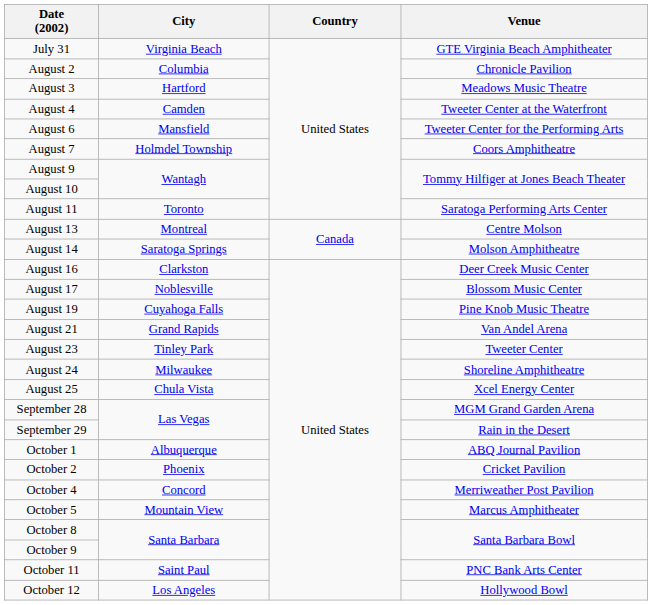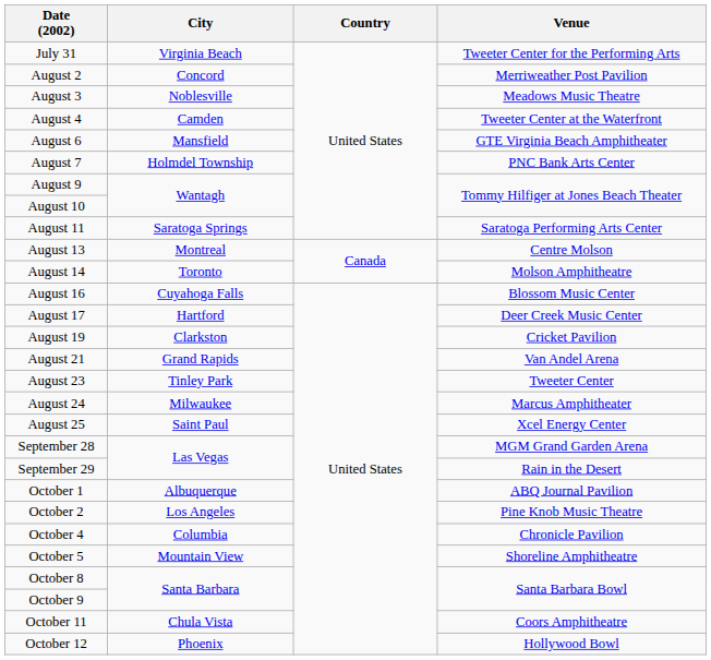July 31 | Venue: GTE Virginia Beach Amphitheater -> Tweeter Center for the Performing Arts
August 2 | City: Columbia -> Concord
August 2 | Venue: Chronicle Pavilion -> Merriweather Post Pavilion
August 3 | City: Hartford -> Noblesville
August 6 | Venue: Tweeter Center for the Performing Arts -> GTE Virginia Beach Amphitheater
August 7 | Venue: Coors Amphitheatre -> PNC Bank Arts Center
August 11 | City: Toronto -> Saratoga Springs
August 14 | City: Saratoga Springs -> Toronto
August 16 | City: Clarkston -> Cuyahoga Falls
August 16 | Venue: Deer Creek Music Center -> Blossom Music Center
August 17 | City: Noblesville -> Hartford
August 17 | Venue: Blossom Music Center -> Deer Creek Music Center
August 19 | City: Cuyahoga Falls -> Clarkston
August 19 | Venue: Pine Knob Music Theatre -> Cricket Pavilion
August 24 | Venue: Shoreline Amphitheatre -> Marcus Amphitheater
August 25 | City: Chula Vista -> Saint Paul
October 2 | City: Phoenix -> Los Angeles
October 2 | Venue: Cricket Pavilion -> Pine Knob Music Theatre
October 4 | City: Concord -> Columbia
October 4 | Venue: Merriweather Post Pavilion -> Chronicle Pavilion
October 5 | Venue: Marcus Amphitheater -> Shoreline Amphitheatre
October 11 | City: Saint Paul -> Chula Vista
October 11 | Venue: PNC Bank Arts Center -> Coors Amphitheatre
October 12 | City: Los Angeles -> Phoenix
